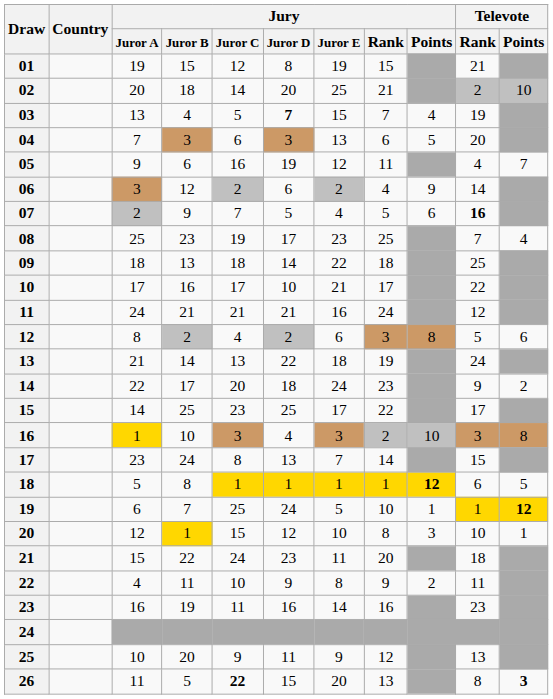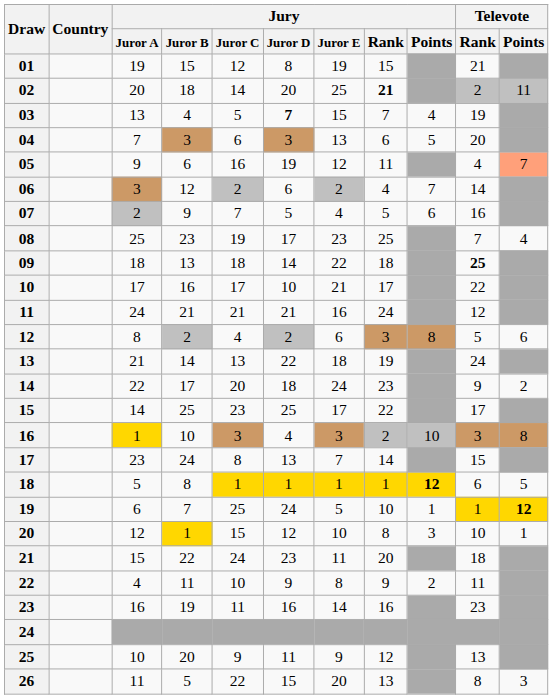02 | Jury / Rank: normal -> bold
02 | Televote / Points: 10 -> 11
05 | Televote / Points: no background -> lightsalmon background
06 | Jury / Points: 9 -> 7
07 | Televote / Rank: bold -> normal
09 | Televote / Rank: normal -> bold
26 | Jury / Juror C: bold -> normal
26 | Televote / Points: bold -> normal
